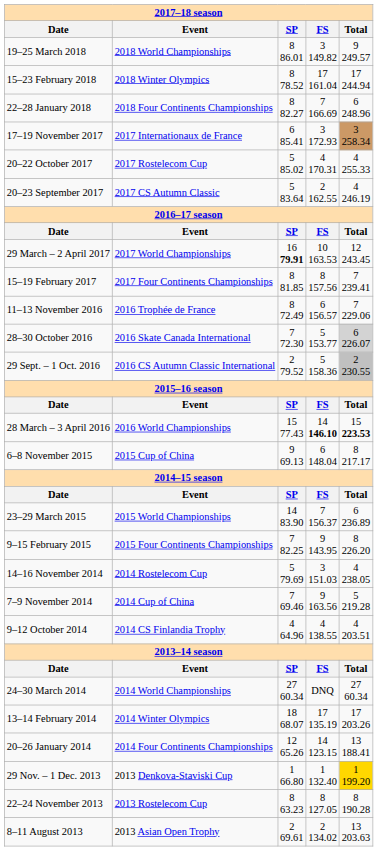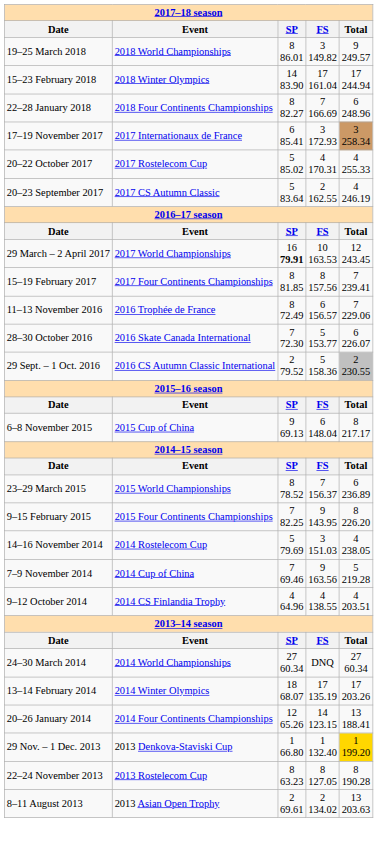15–23 February 2018 | SP: 8 78.52 -> 14 83.90
28–30 October 2016 | Total: lightgrey background -> no background
- row: 28 March – 3 April 2016 | 2016 World Championships | 15 77.43 | 14 146.10 | 15 223.53
23–29 March 2015 | SP: 14 83.90 -> 8 78.52
